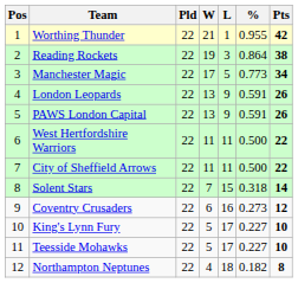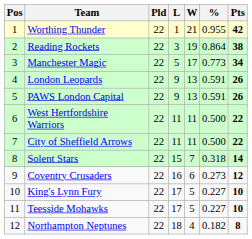columns swapped: W <-> L
